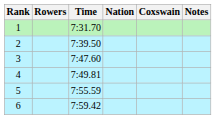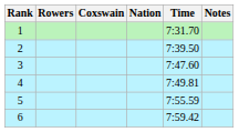columns swapped: Coxswain <-> Time
